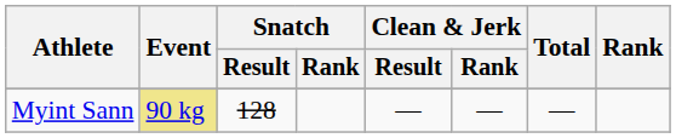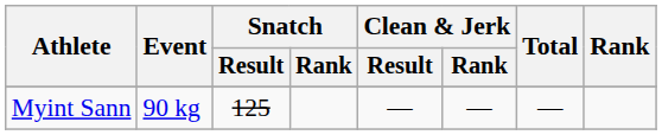Myint Sann | Event: khaki background -> no background
Myint Sann | Snatch / Result: 128 -> 125
